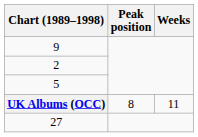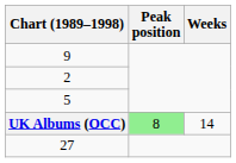UK Albums (OCC) | Peak position: no background -> lightgreen background
UK Albums (OCC) | Weeks: 11 -> 14
